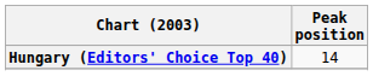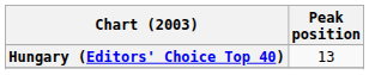Hungary (Editors' Choice Top 40) | Peak position: 14 -> 13
